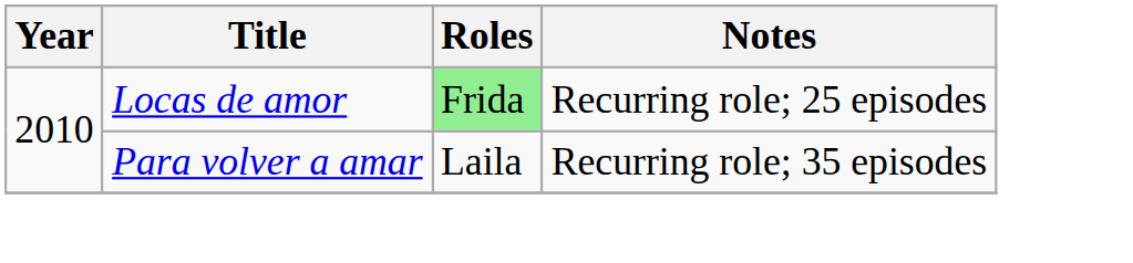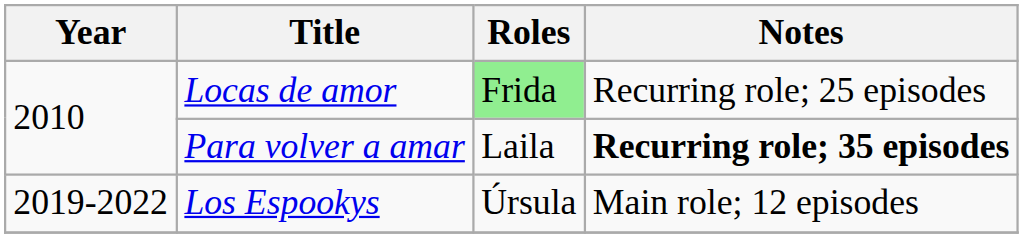Para volver a amar | Notes: normal -> bold
+ row: 2019-2022 | Los Espookys | Úrsula | Main role; 12 episodes
